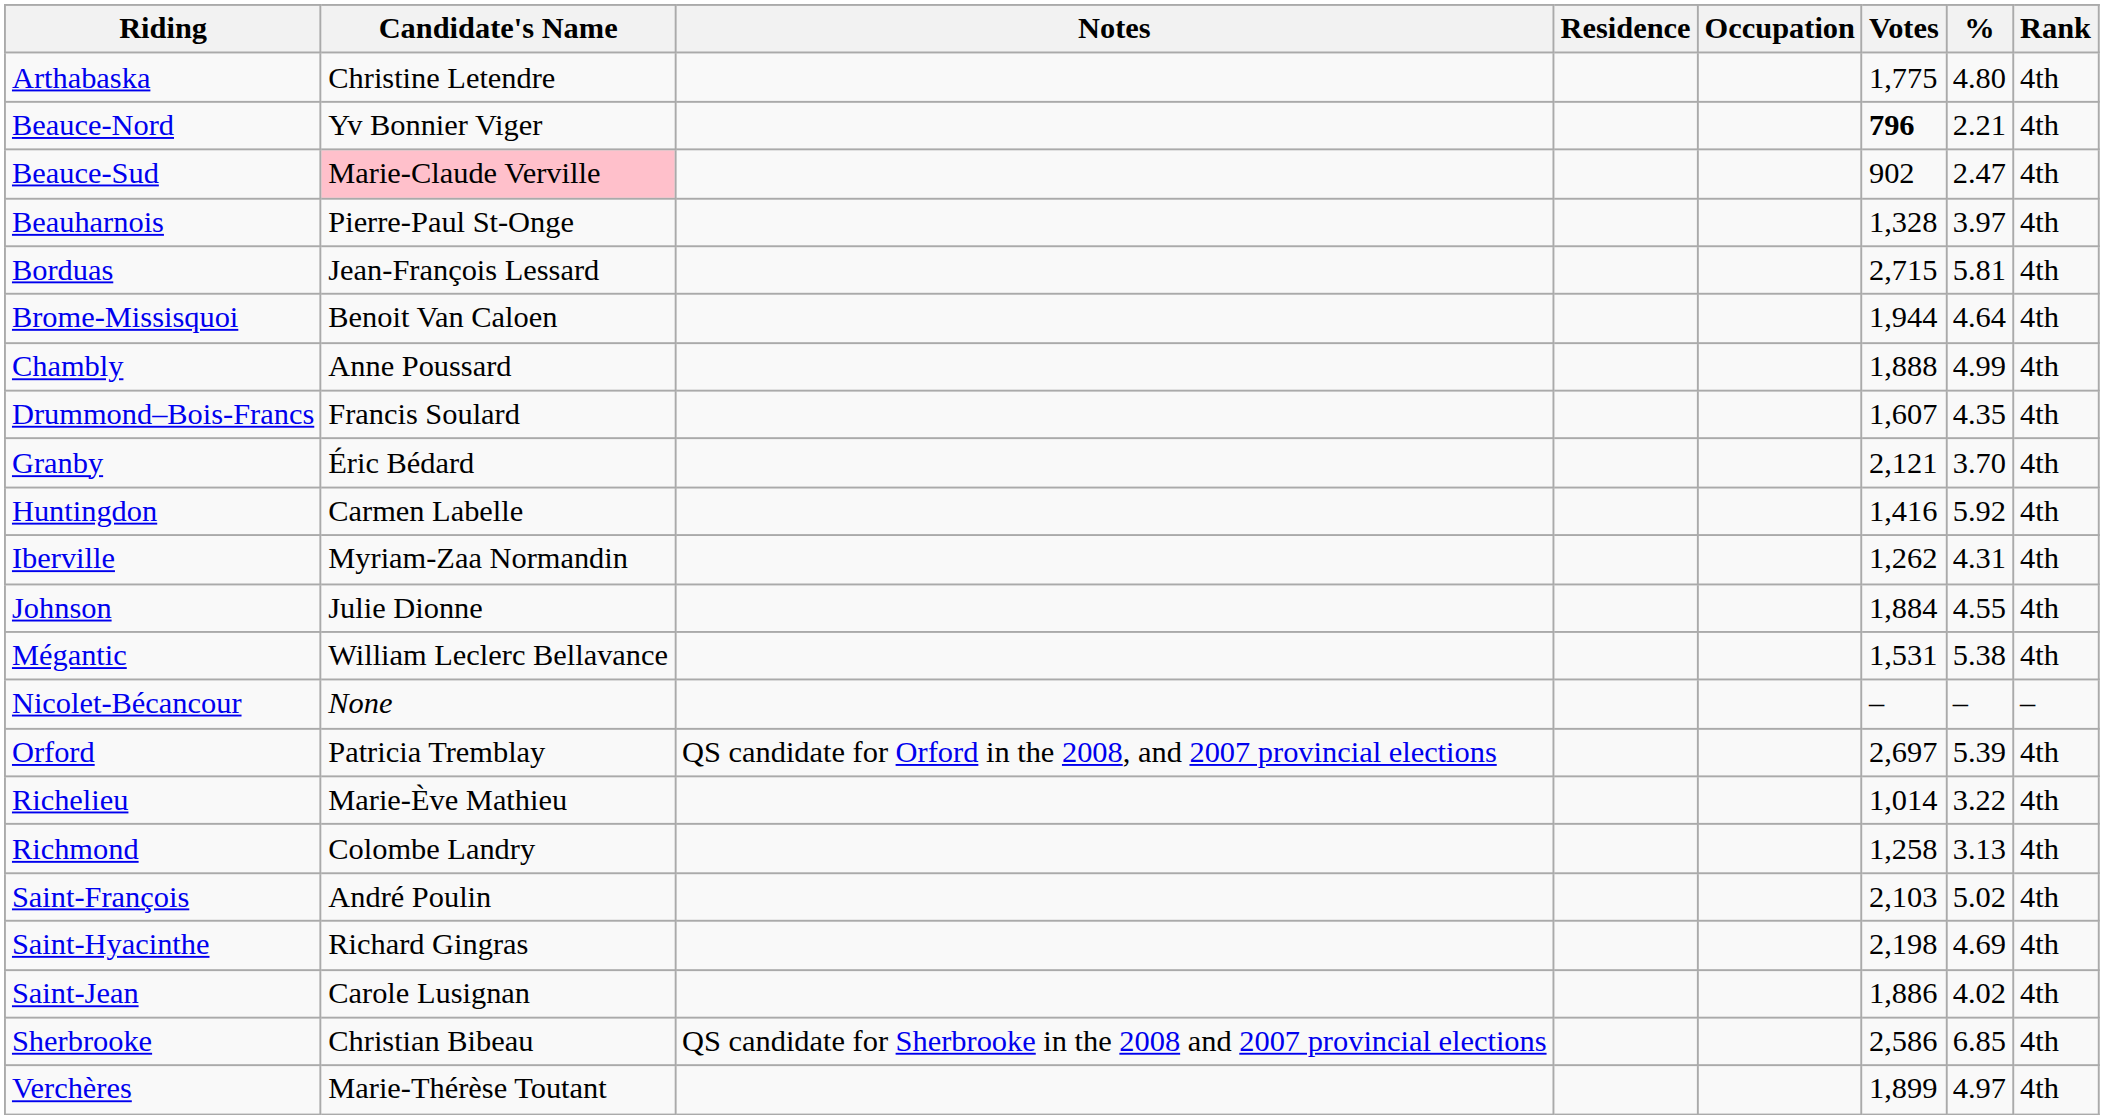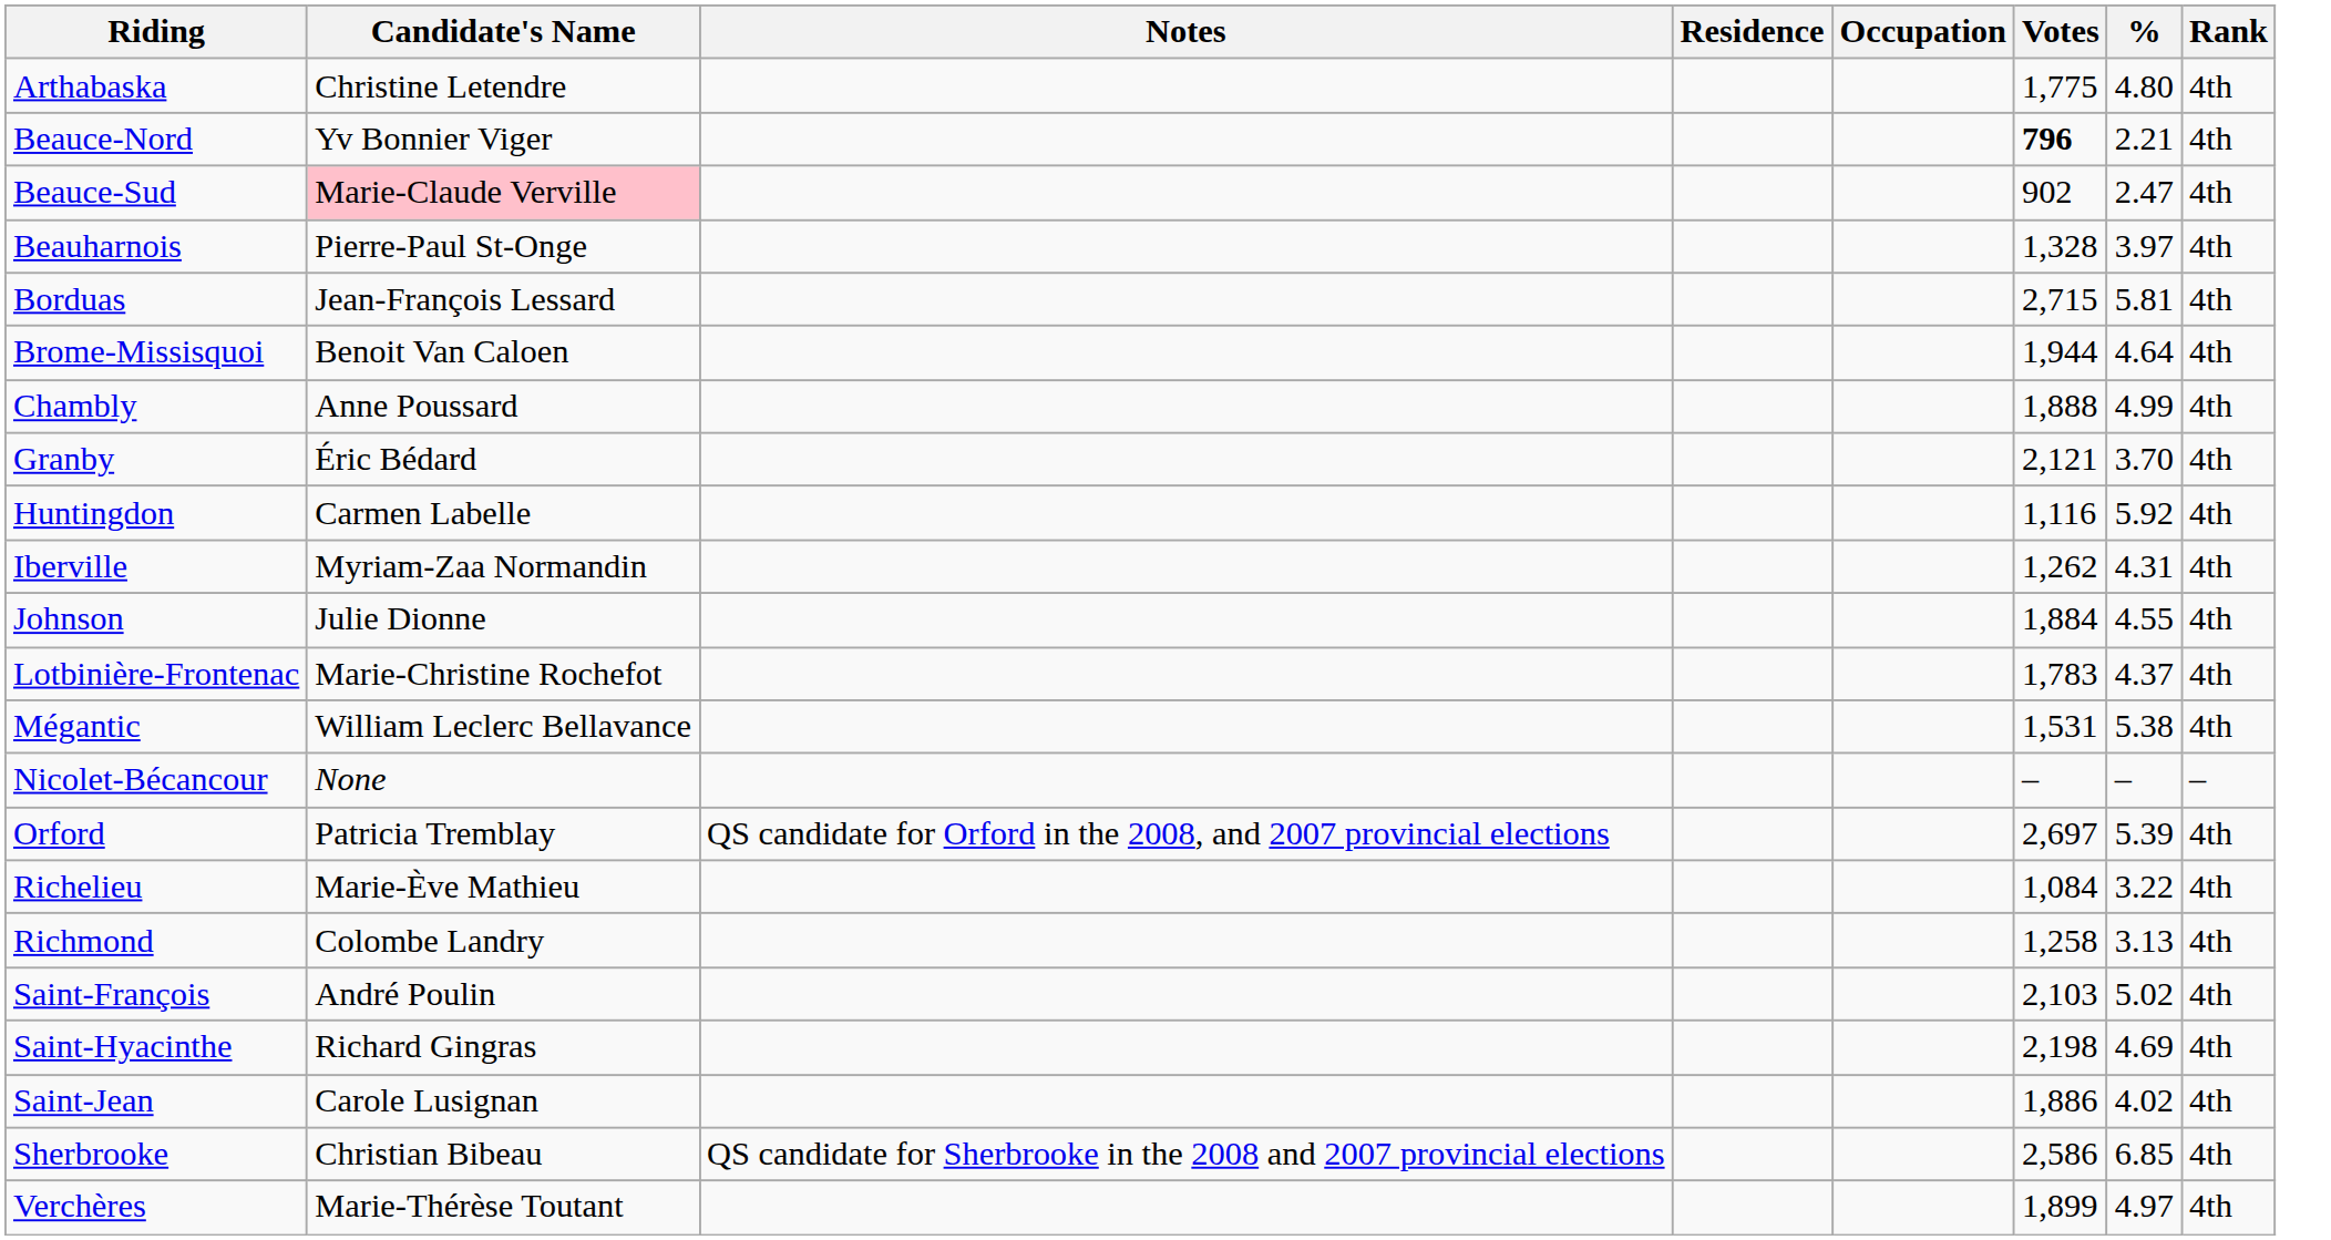- row: Drummond–Bois-Francs | Francis Soulard | 1,607 | 4.35 | 4th
Huntingdon | Votes: 1,416 -> 1,116
+ row: Lotbinière-Frontenac | Marie-Christine Rochefot | 1,783 | 4.37 | 4th
Richelieu | Votes: 1,014 -> 1,084
